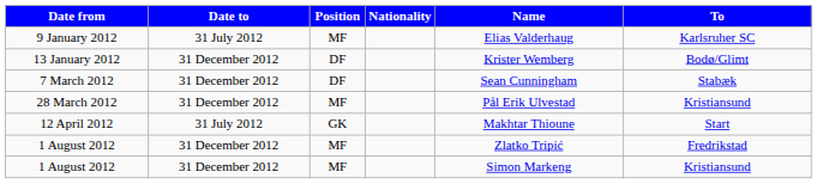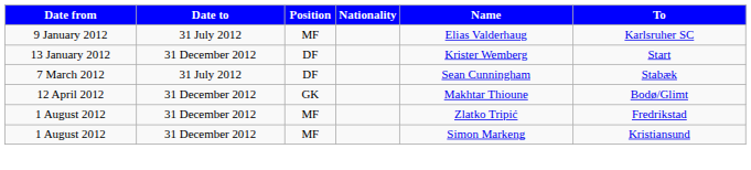13 January 2012 | To: Bodø/Glimt -> Start
7 March 2012 | Date to: 31 December 2012 -> 31 July 2012
- row: 28 March 2012 | 31 December 2012 | MF | Pål Erik Ulvestad | Kristiansund
12 April 2012 | Date to: 31 July 2012 -> 31 December 2012
12 April 2012 | To: Start -> Bodø/Glimt
